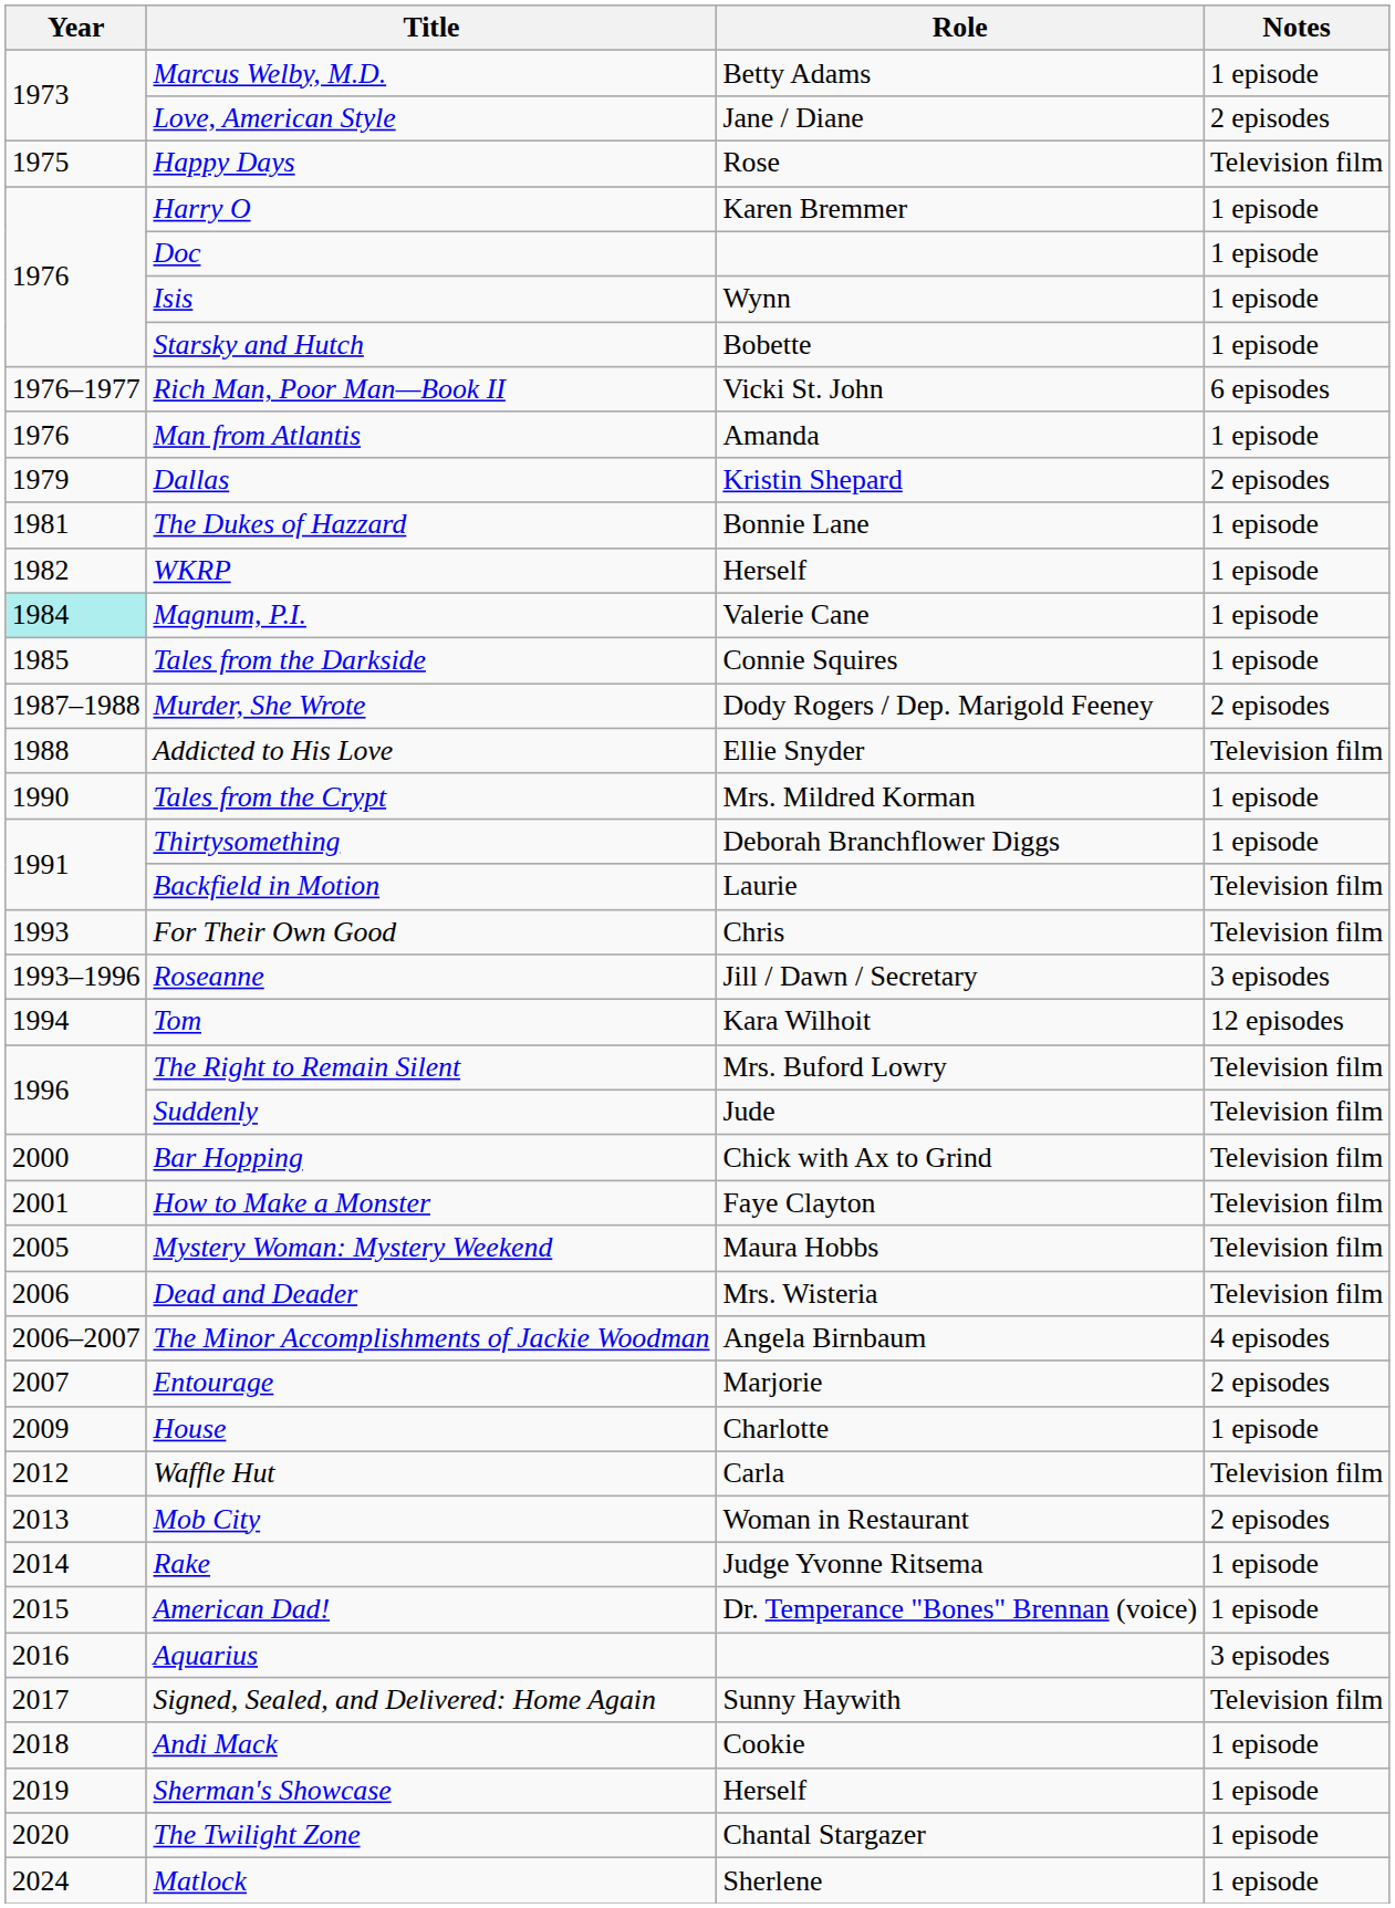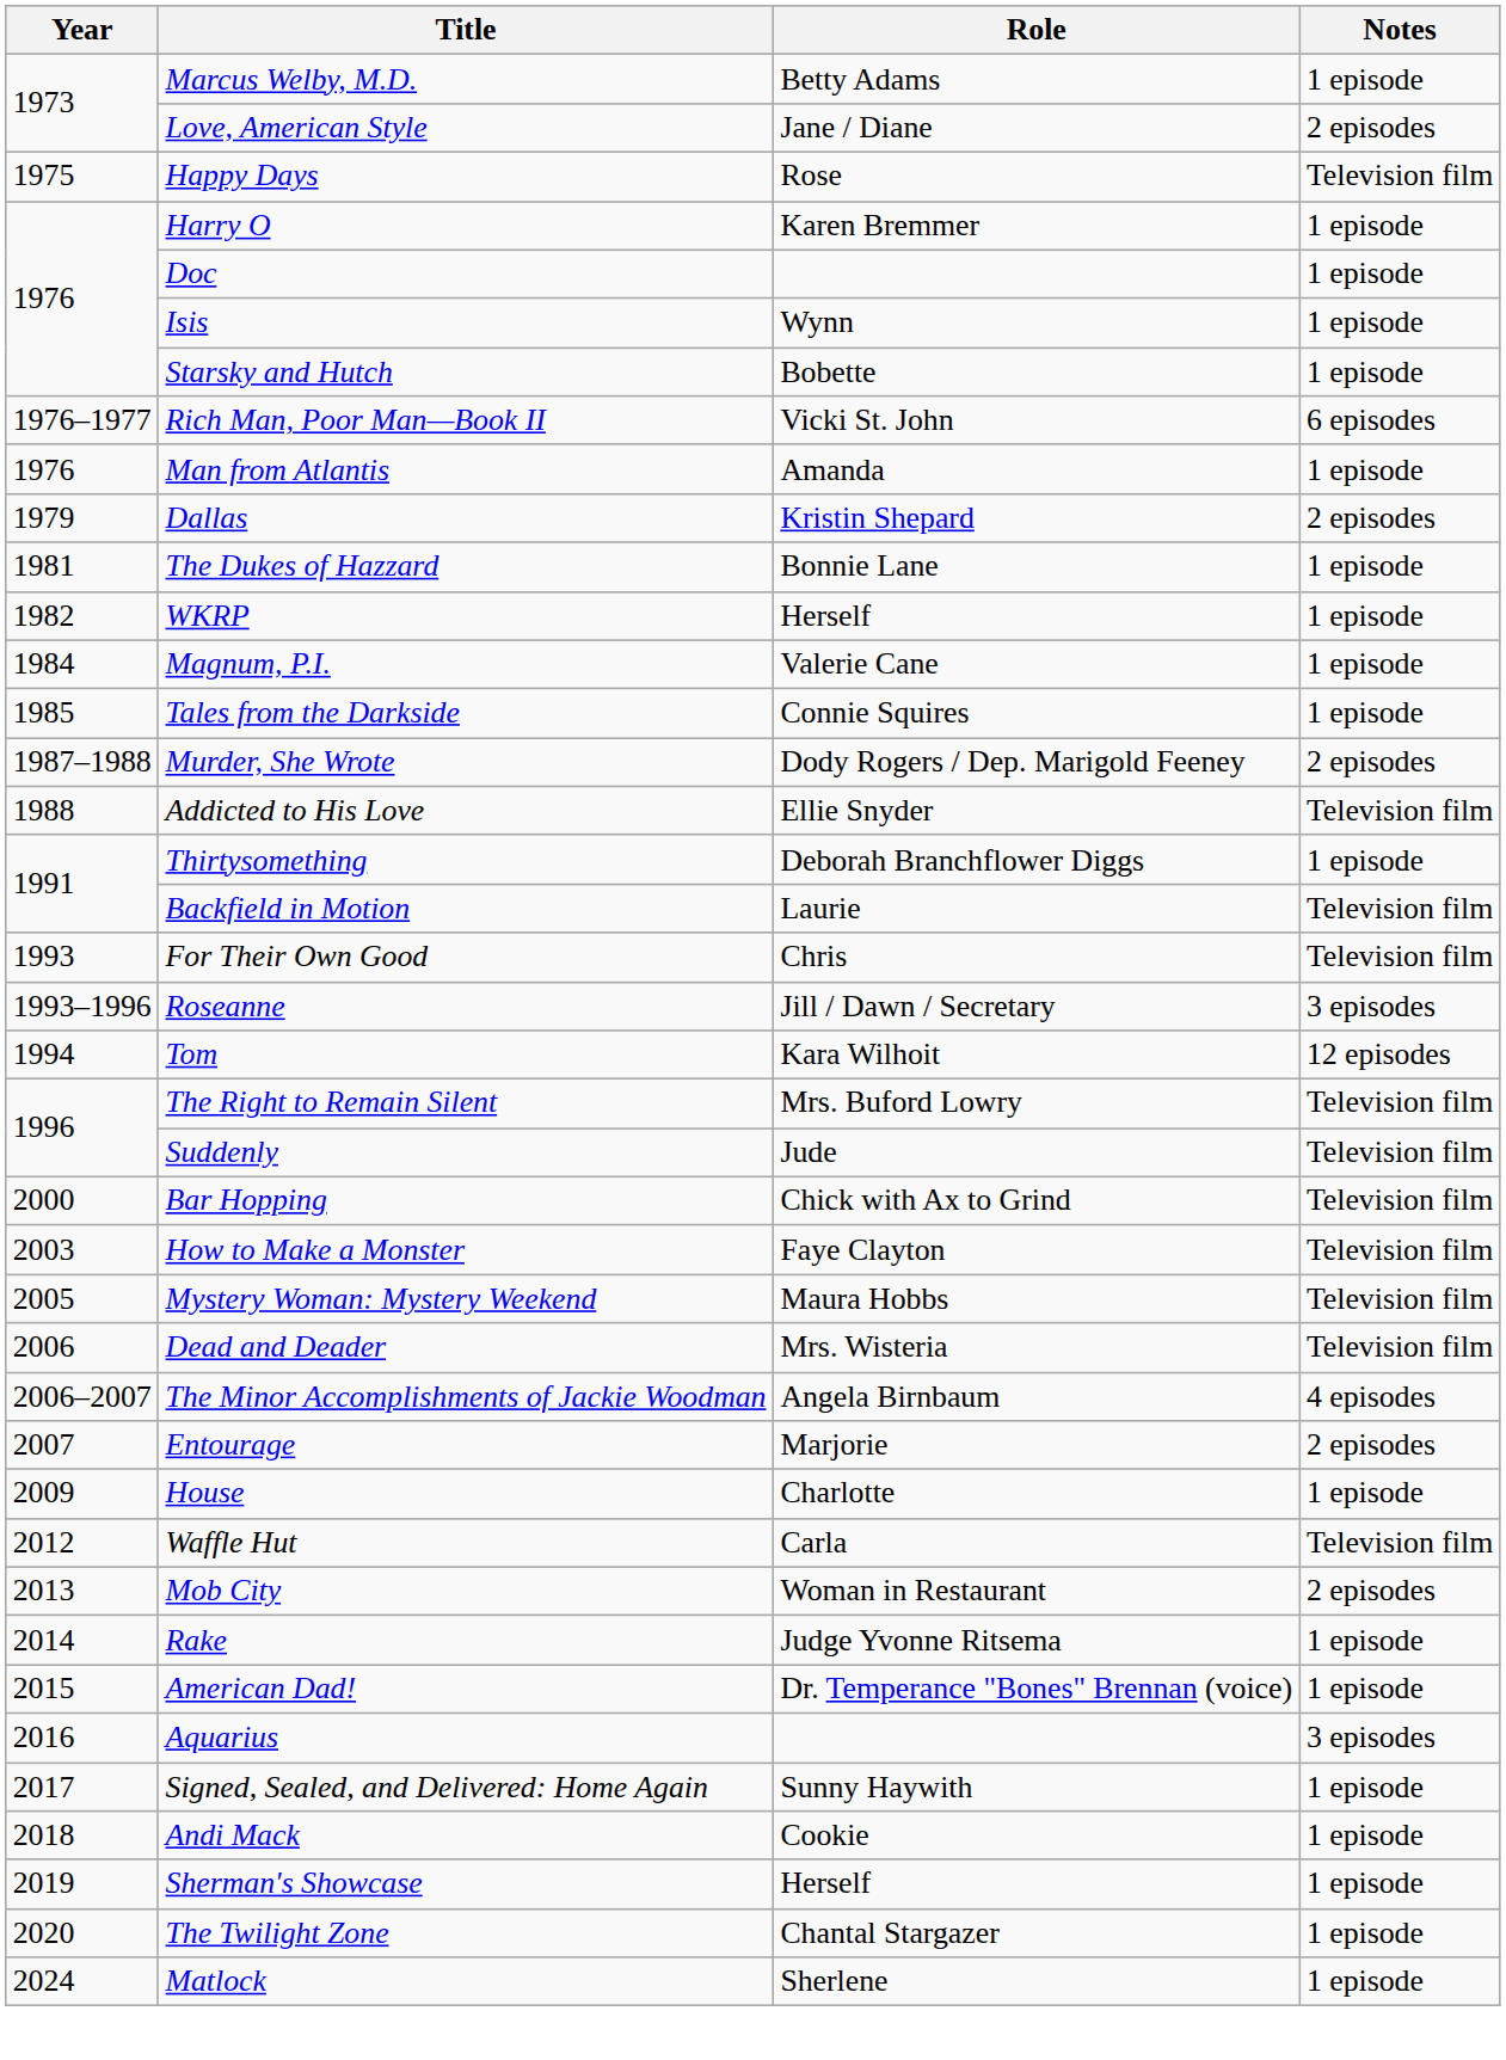Magnum, P.I. | Year: paleturquoise background -> no background
- row: 1990 | Tales from the Crypt | Mrs. Mildred Korman | 1 episode
How to Make a Monster | Year: 2001 -> 2003
Signed, Sealed, and Delivered: Home Again | Notes: Television film -> 1 episode
